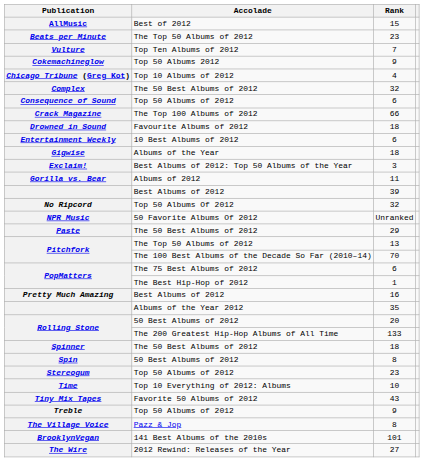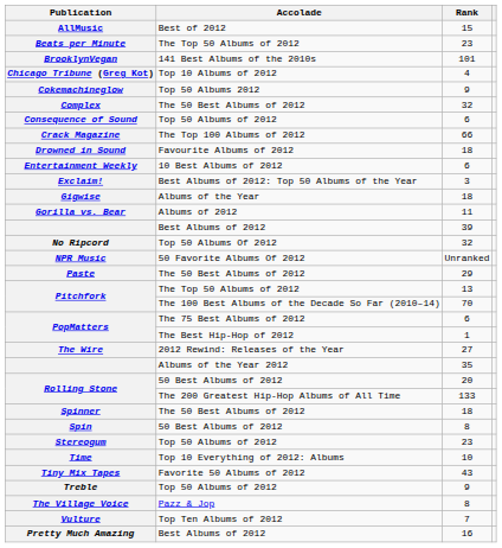rows swapped: BrooklynVegan <-> Vulture
rows swapped: Chicago Tribune (Greg Kot) <-> Cokemachineglow
rows swapped: Exclaim! <-> Gigwise
rows swapped: Pretty Much Amazing <-> The Wire
